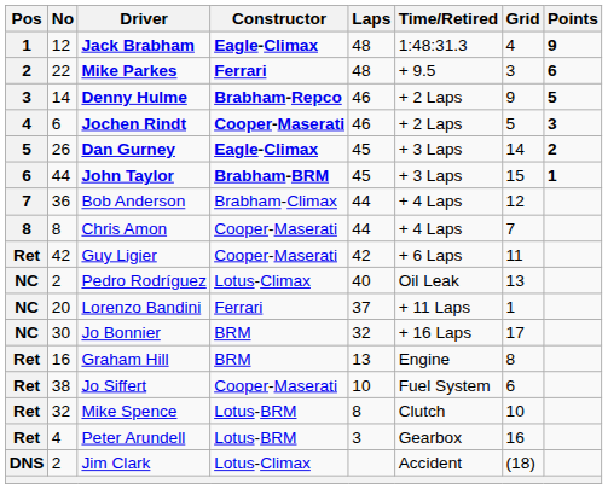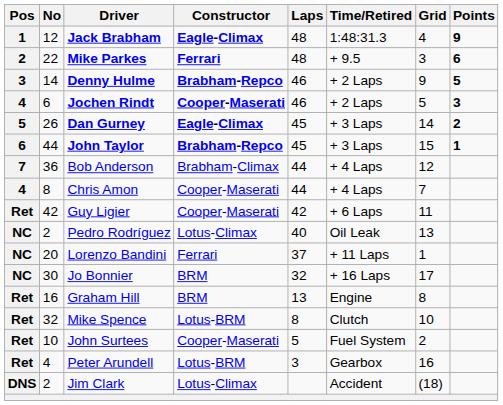John Taylor | Constructor: Brabham-BRM -> Brabham-Repco
Chris Amon | Pos: 8 -> 4
- row: Ret | 38 | Jo Siffert | Cooper-Maserati | 10 | Fuel System | 6
+ row: Ret | 10 | John Surtees | Cooper-Maserati | 5 | Fuel System | 2
